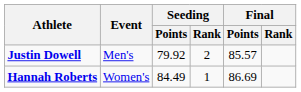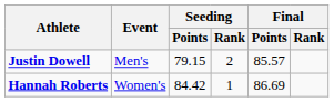Justin Dowell | Seeding / Points: 79.92 -> 79.15
Hannah Roberts | Seeding / Points: 84.49 -> 84.42
